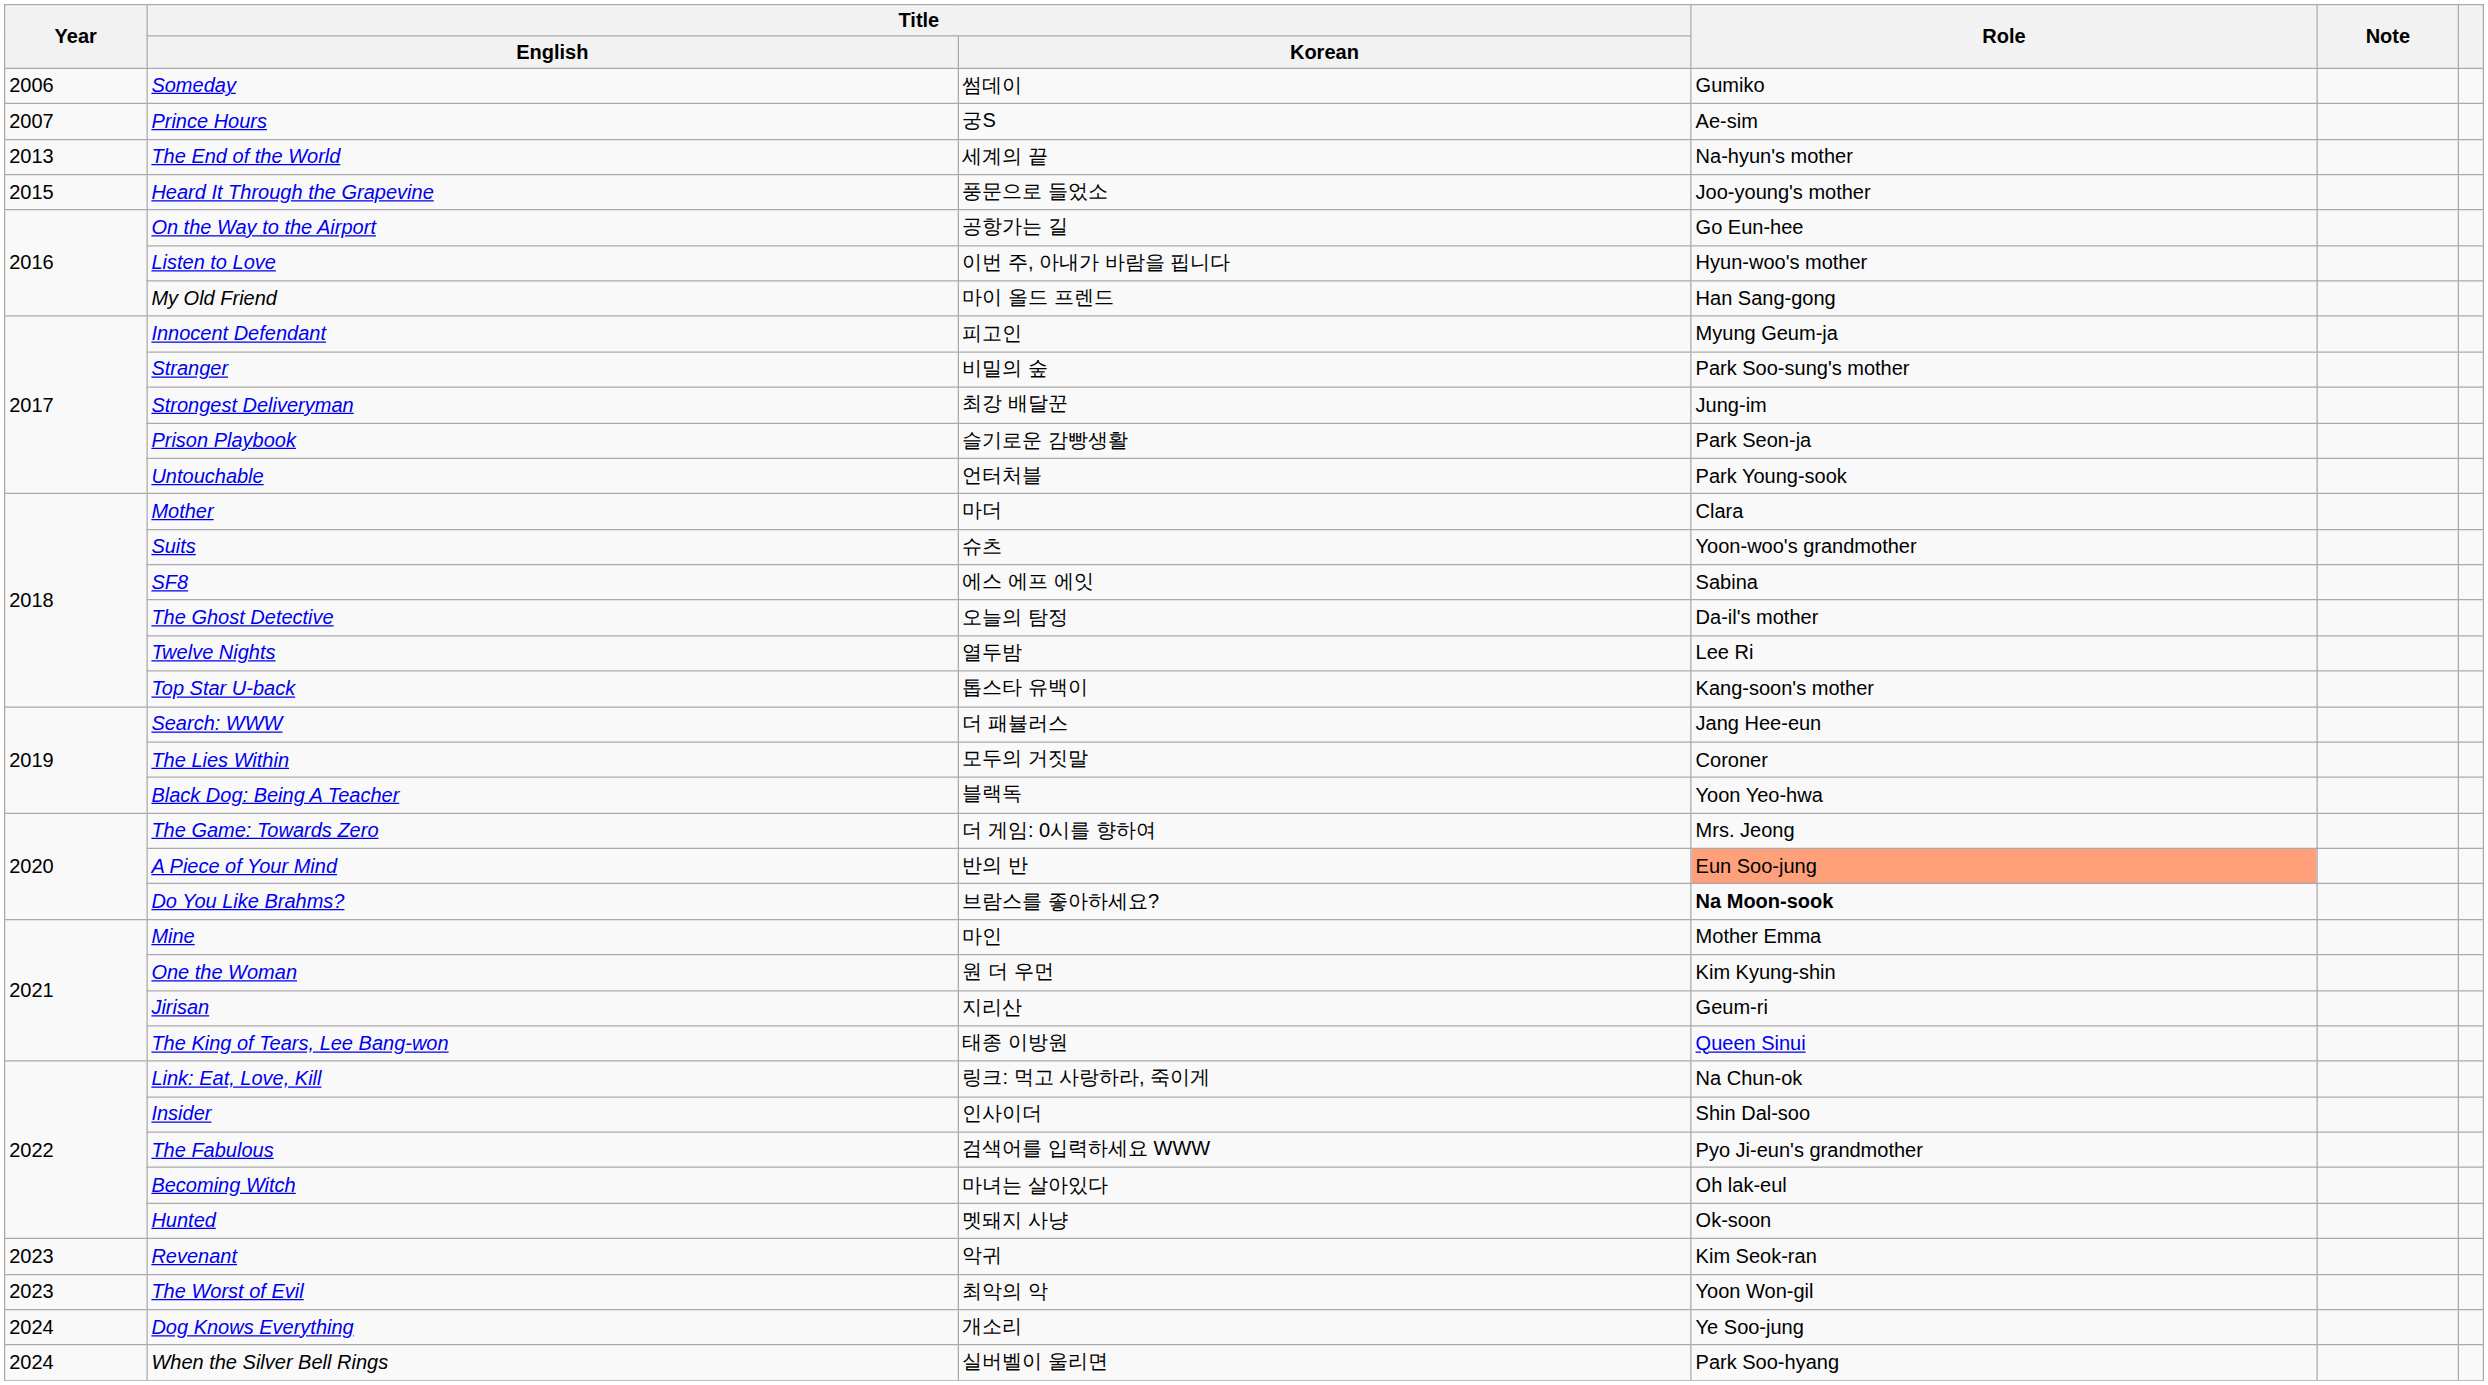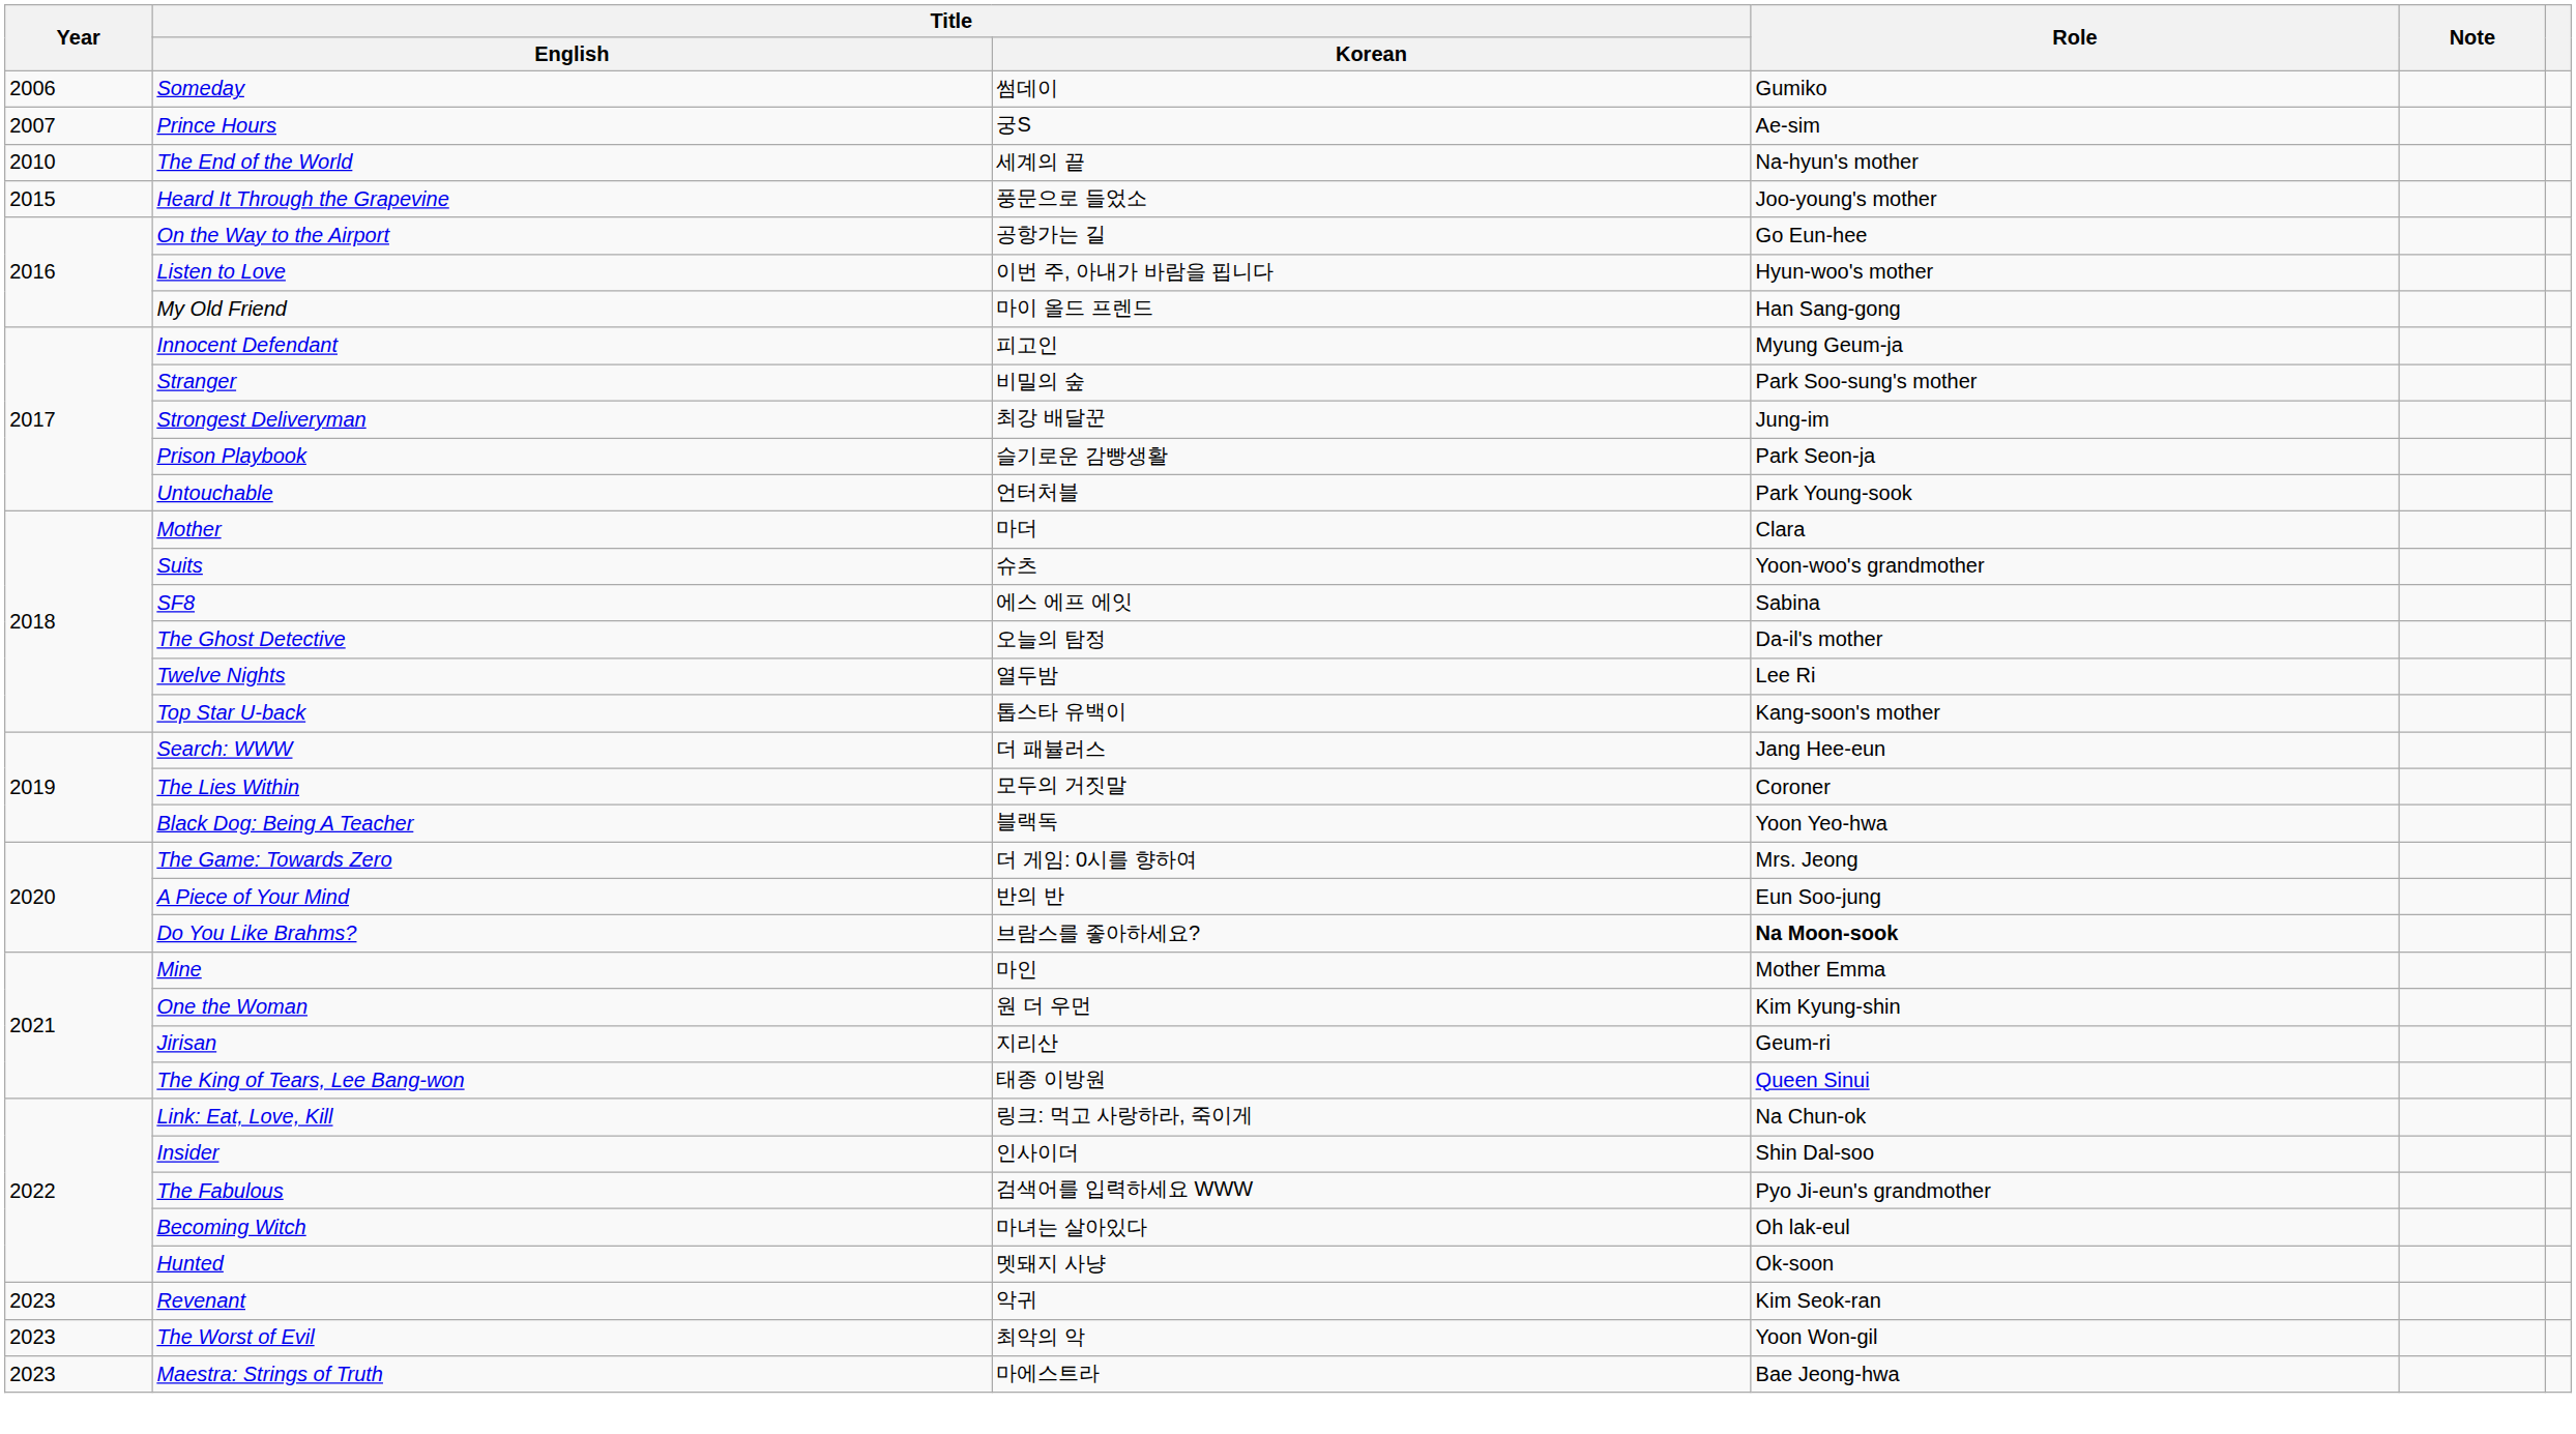The End of the World | Year: 2013 -> 2010
A Piece of Your Mind | Role: lightsalmon background -> no background
+ row: 2023 | Maestra: Strings of Truth | 마에스트라 | Bae Jeong-hwa
- row: 2024 | Dog Knows Everything | 개소리 | Ye Soo-jung
- row: 2024 | When the Silver Bell Rings | 실버벨이 울리면 | Park Soo-hyang
